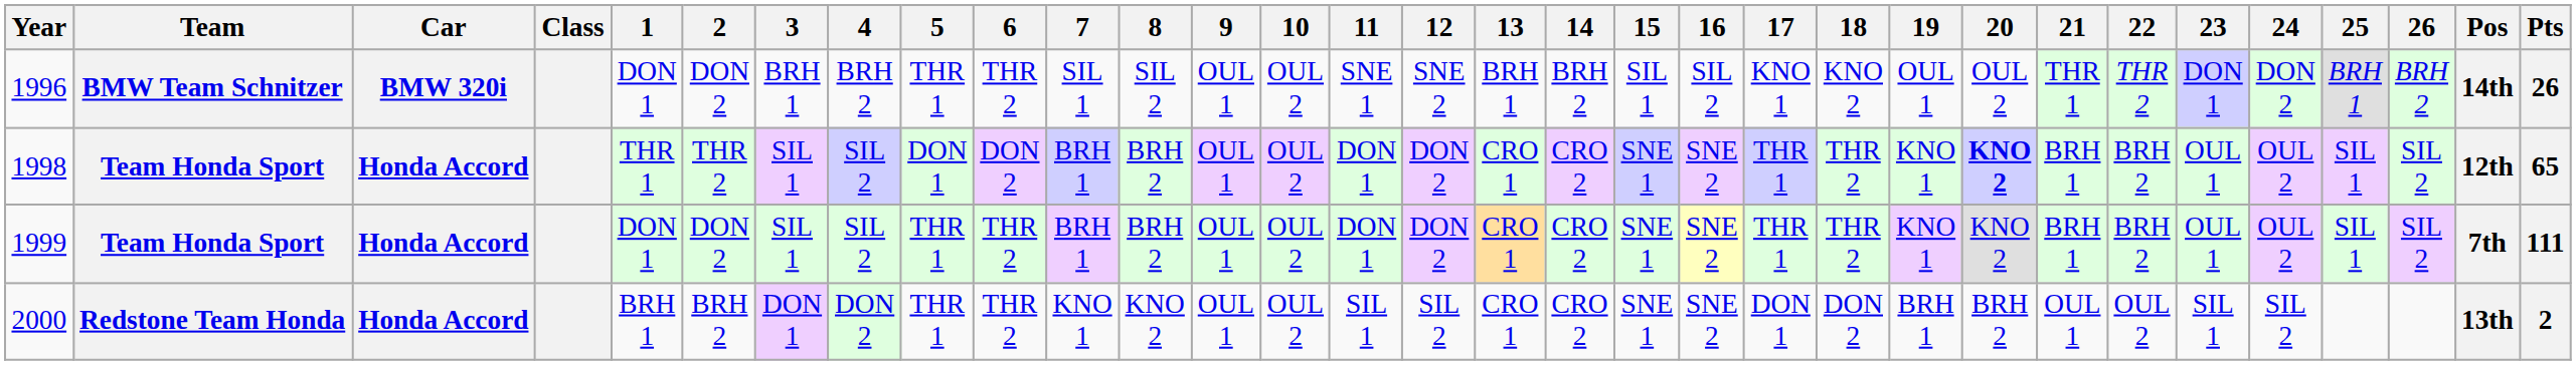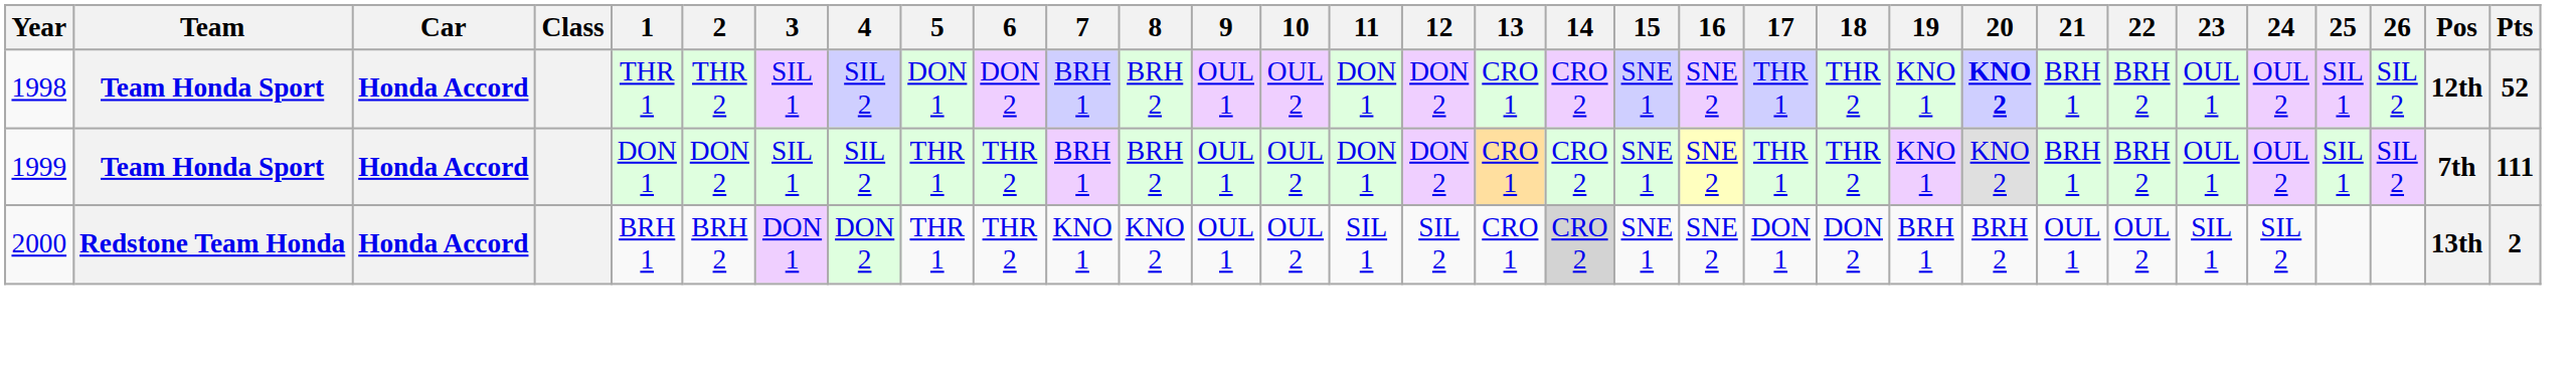- row: 1996 | BMW Team Schnitzer | BMW 320i | DON 1 | DON 2 | BRH 1 | BRH 2 | THR 1 | THR 2 | SIL 1 | SIL 2 | OUL 1 | OUL 2 | SNE 1 | SNE 2 | BRH 1 | BRH 2 | SIL 1 | SIL 2 | KNO 1 | KNO 2 | OUL 1 | OUL 2 | THR 1 | THR 2 | DON 1 | DON 2 | BRH 1 | BRH 2 | 14th | 26
1998 | Pts: 65 -> 52
2000 | 14: no background -> lightgrey background
